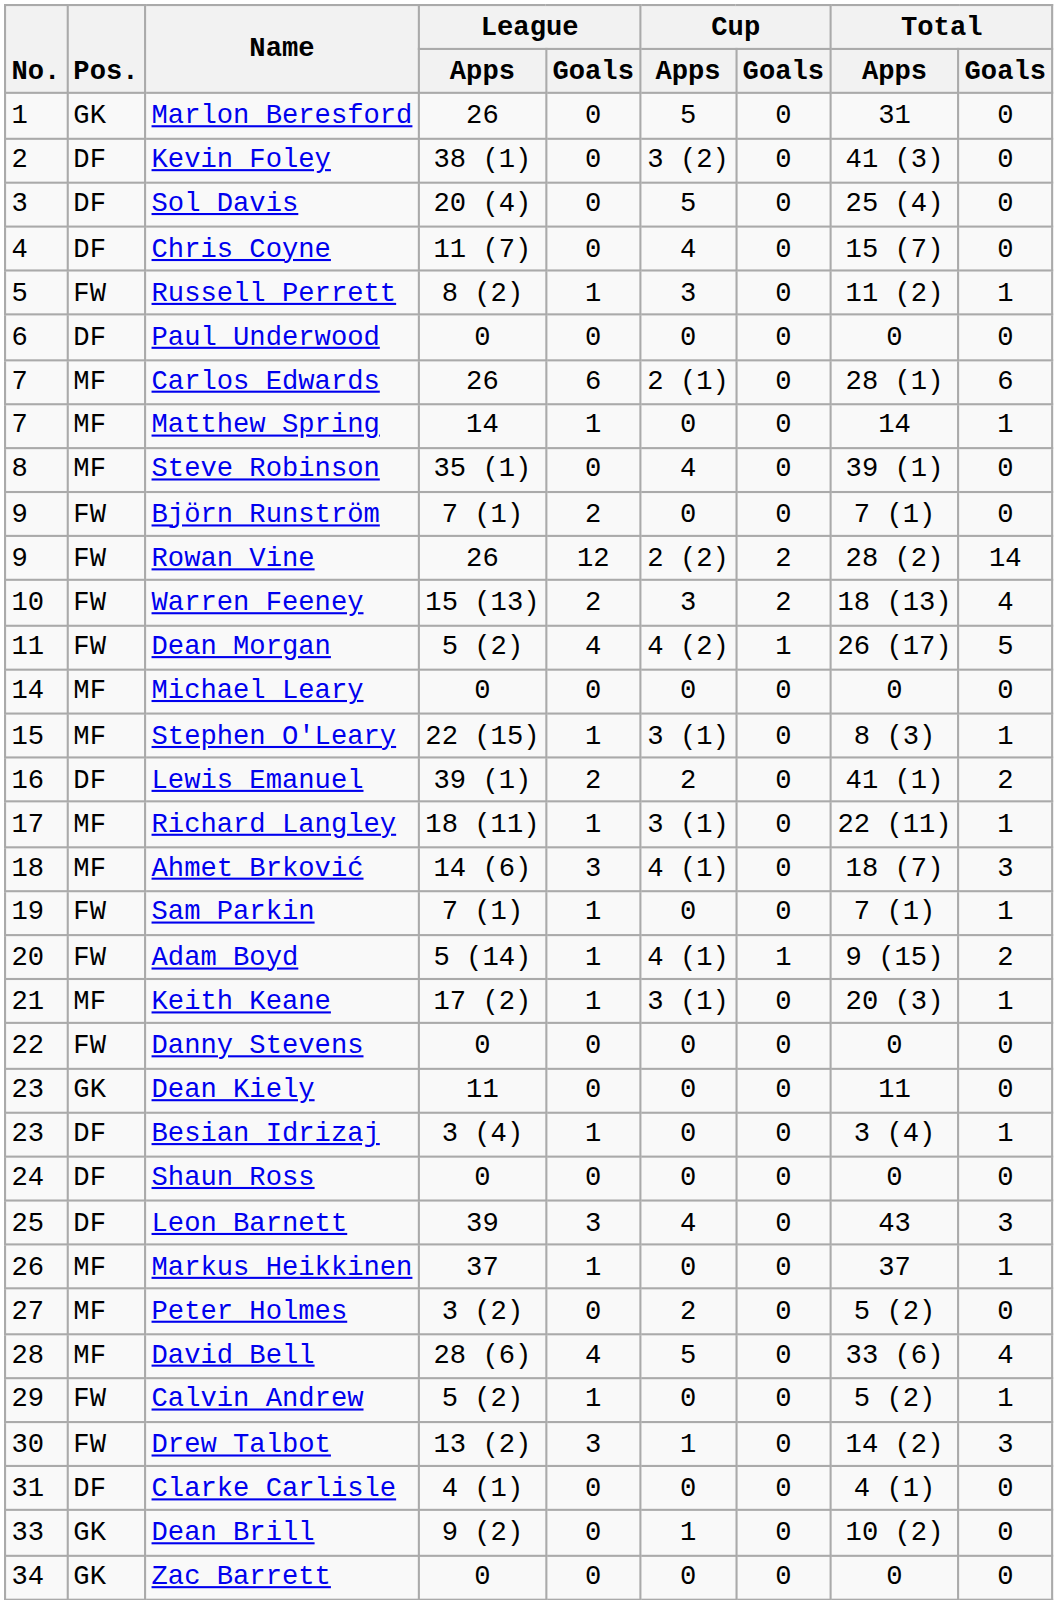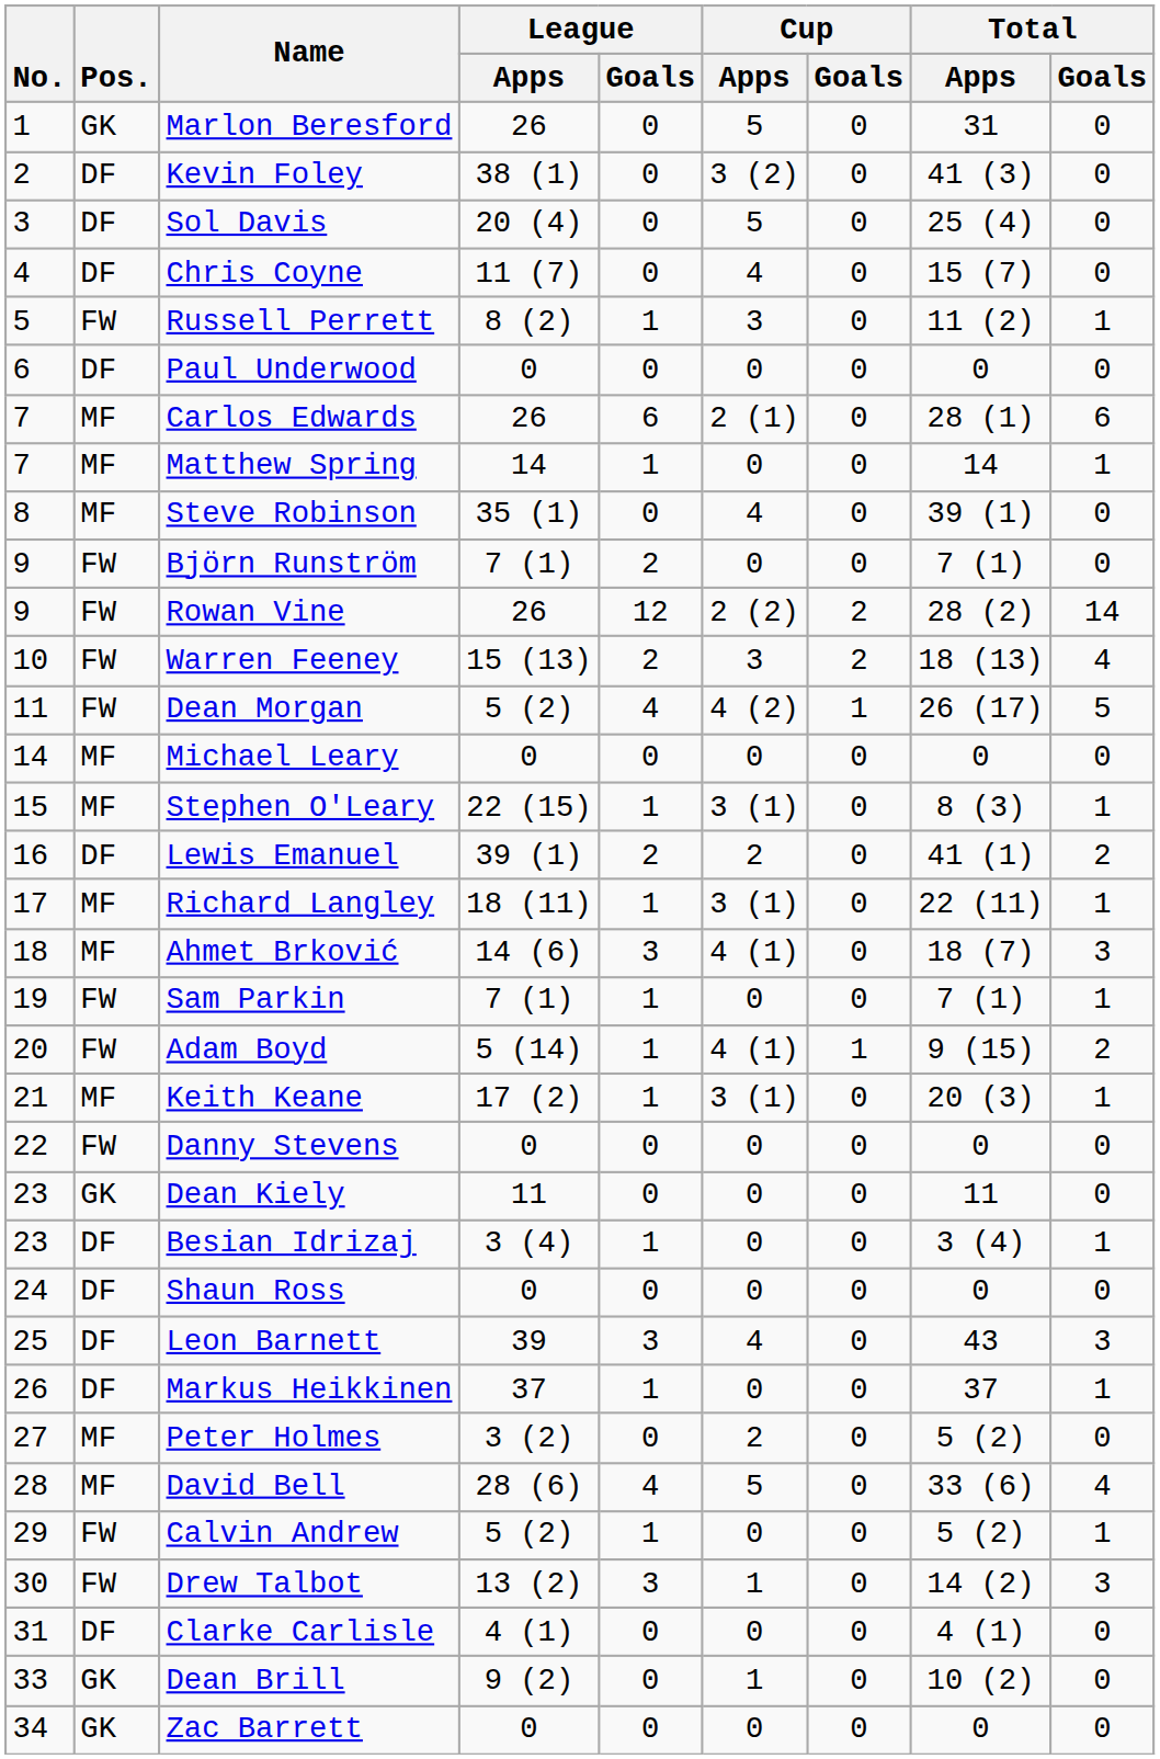Markus Heikkinen | Pos.: MF -> DF
